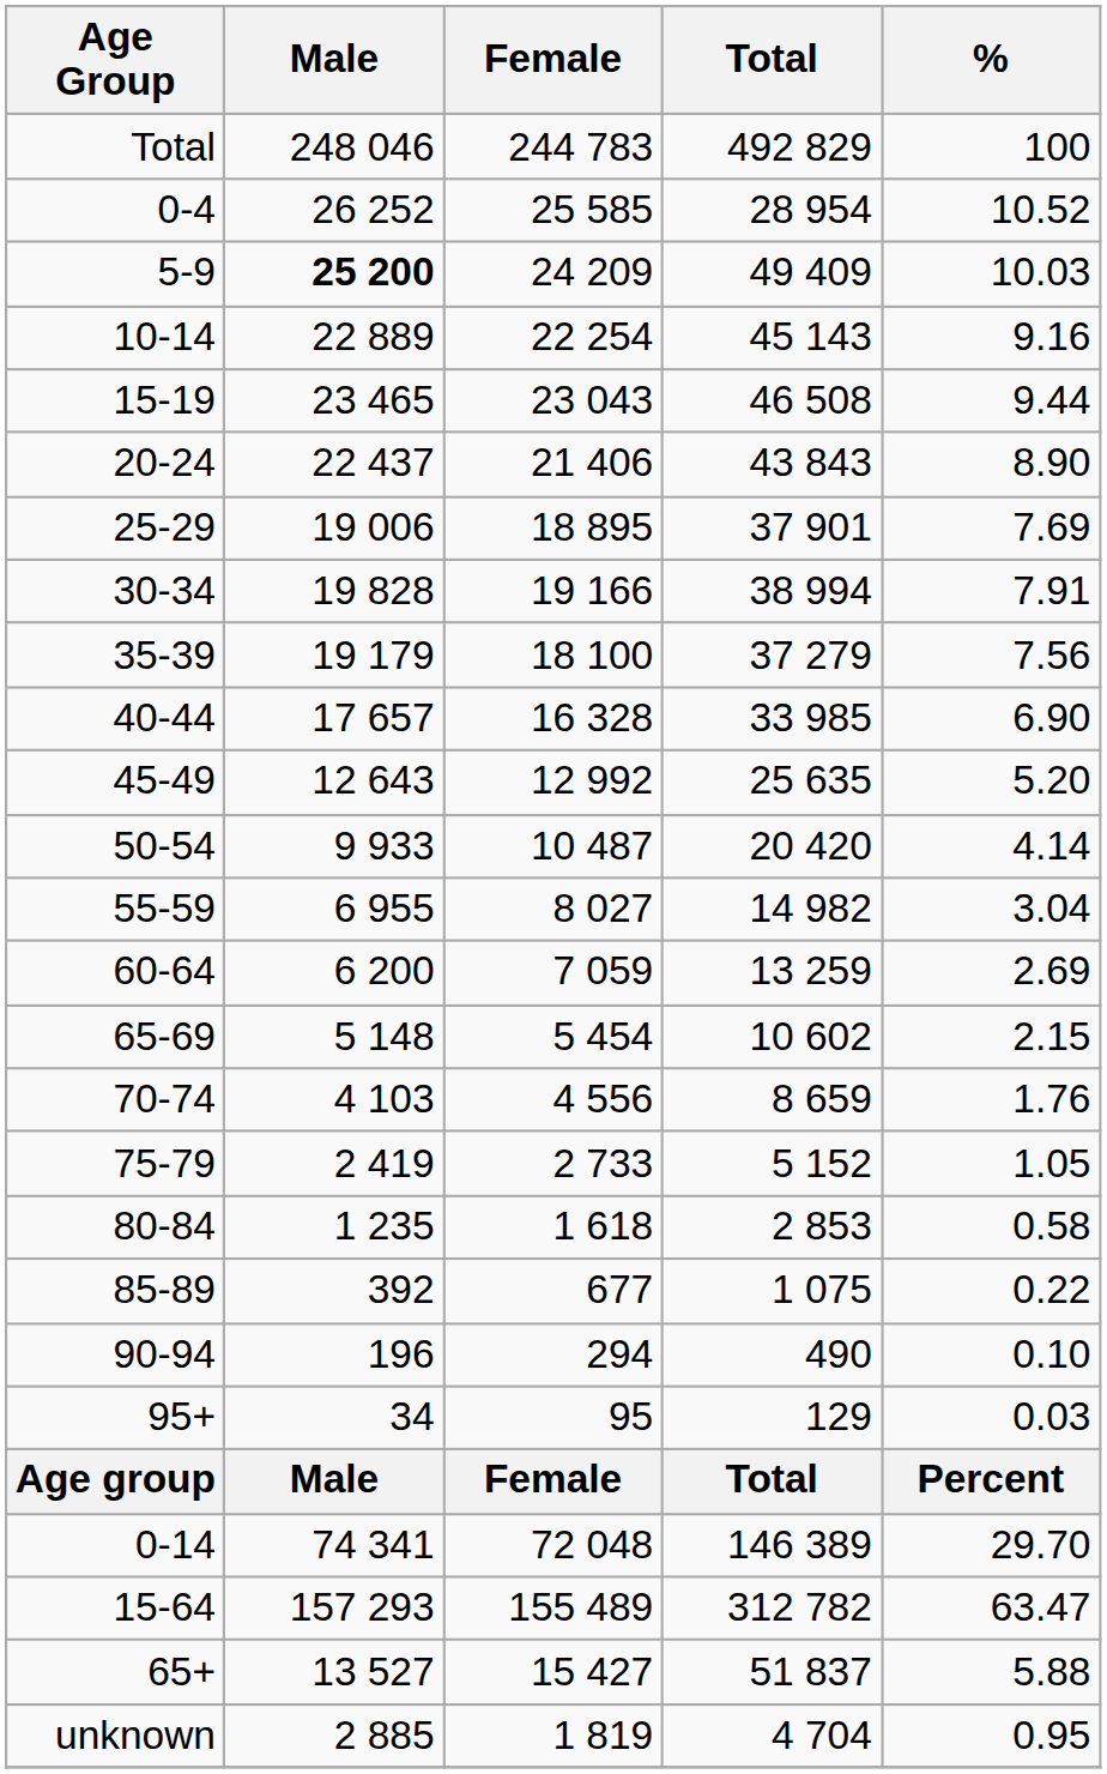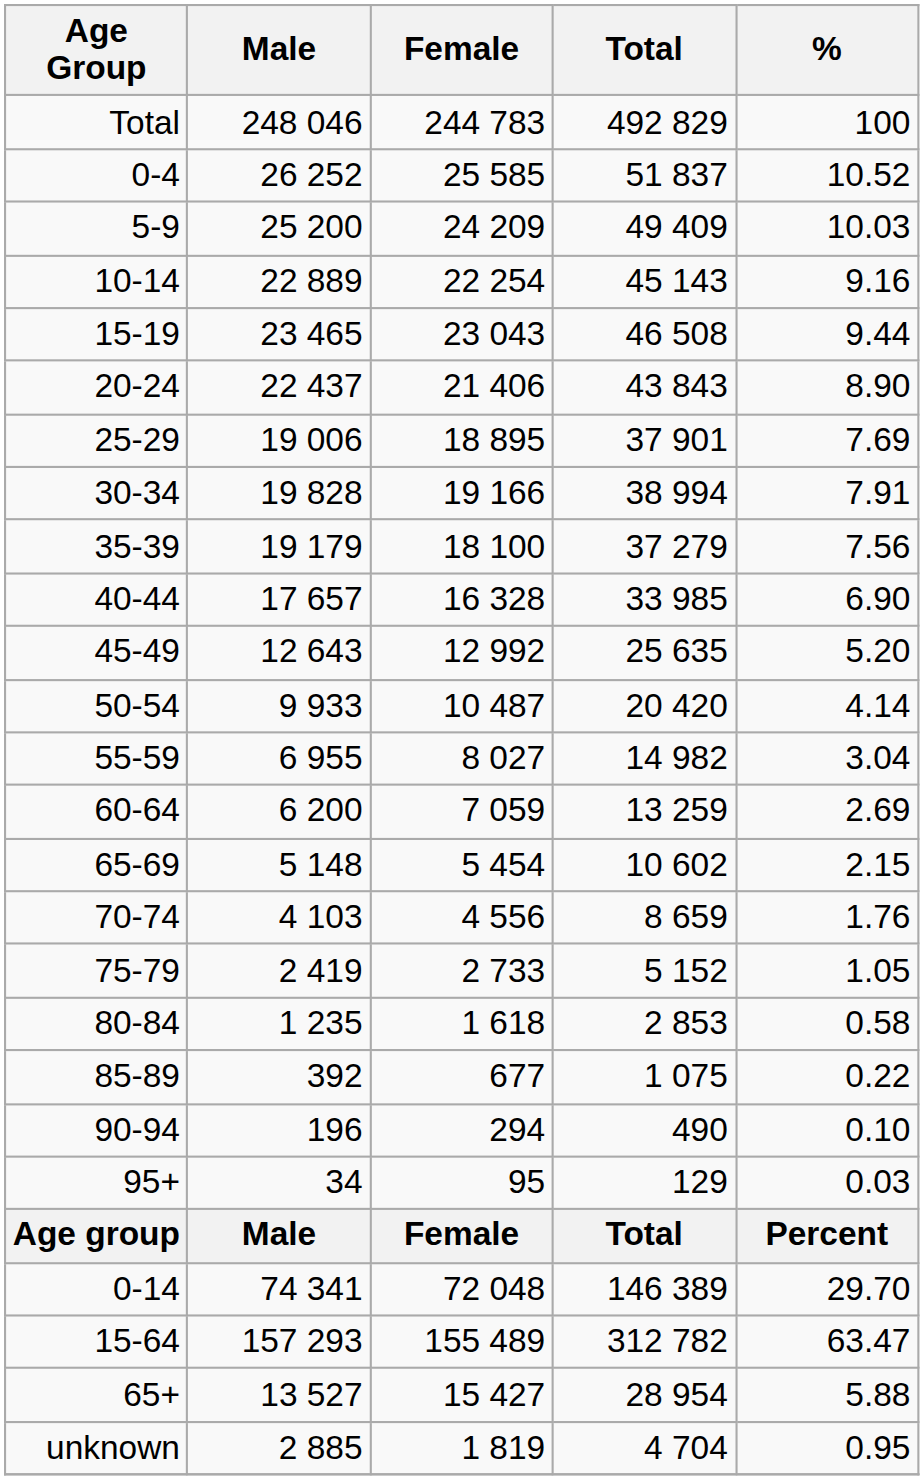0-4 | Total: 28 954 -> 51 837
5-9 | Male: bold -> normal
65+ | Total: 51 837 -> 28 954
